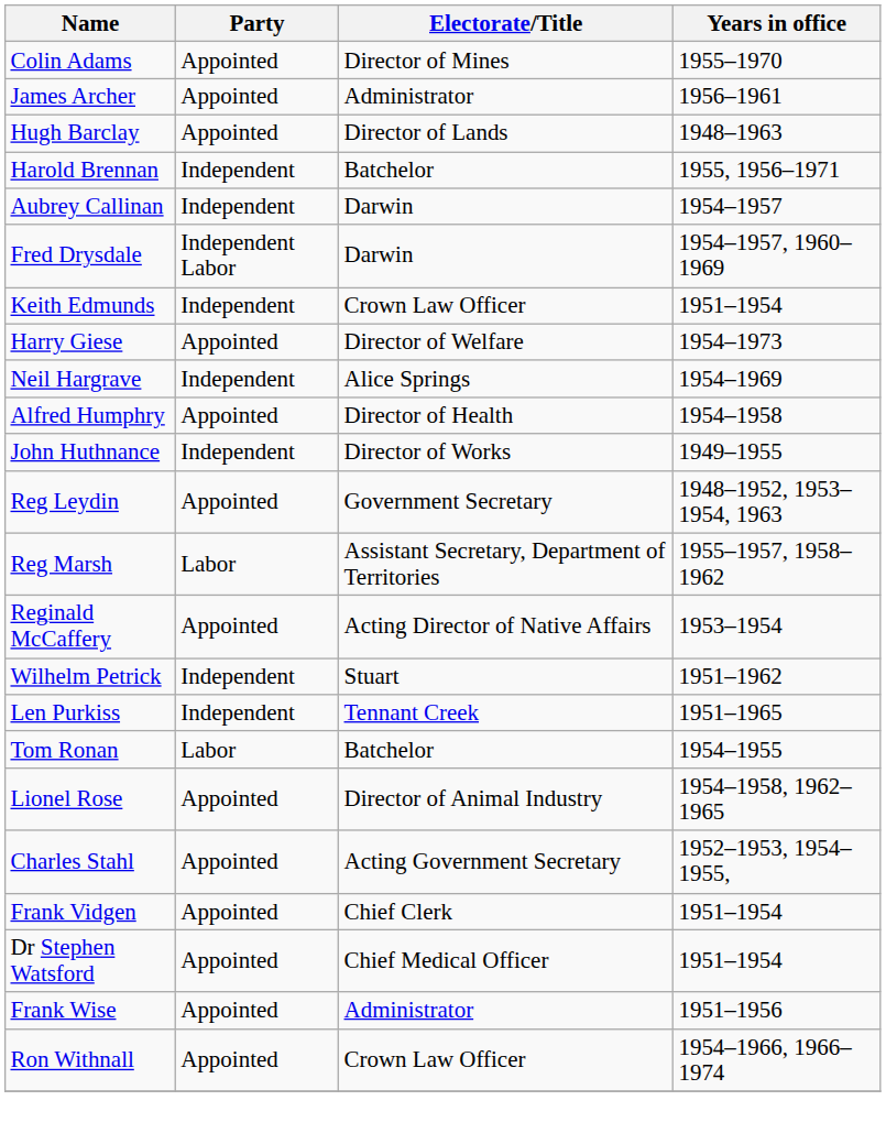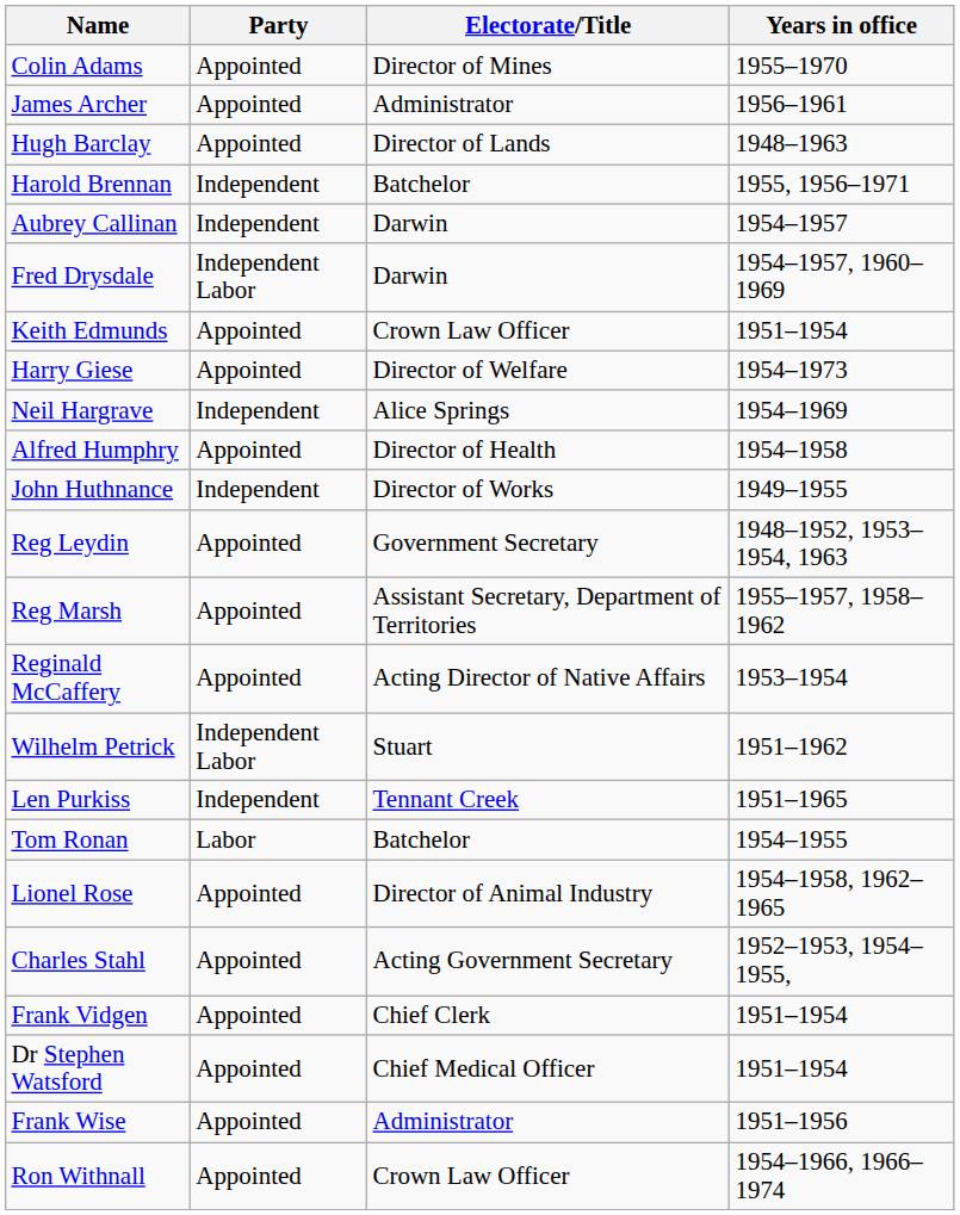Keith Edmunds | Party: Independent -> Appointed
Reg Marsh | Party: Labor -> Appointed
Wilhelm Petrick | Party: Independent -> Independent Labor
